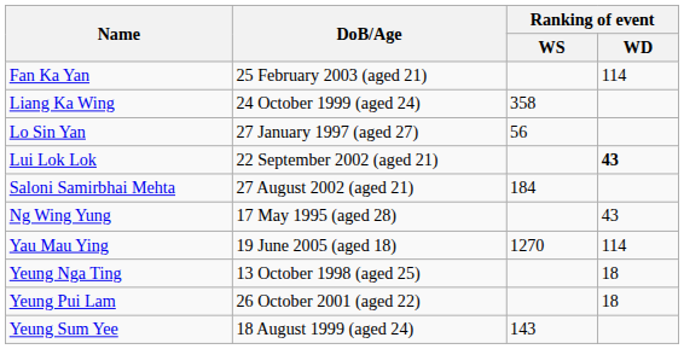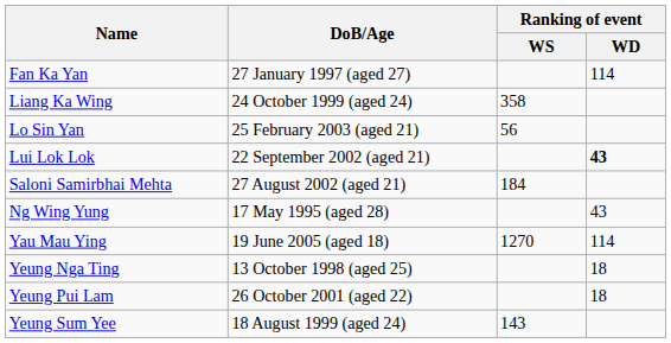Fan Ka Yan | DoB/Age: 25 February 2003 (aged 21) -> 27 January 1997 (aged 27)
Lo Sin Yan | DoB/Age: 27 January 1997 (aged 27) -> 25 February 2003 (aged 21)
